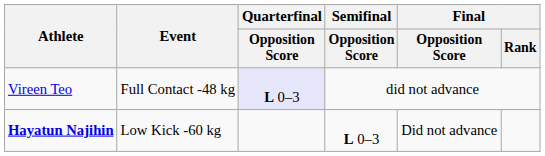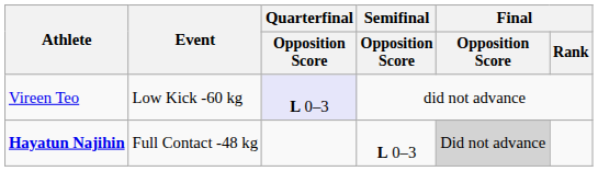Vireen Teo | Event: Full Contact -48 kg -> Low Kick -60 kg
Hayatun Najihin | Event: Low Kick -60 kg -> Full Contact -48 kg
Hayatun Najihin | Final / Opposition Score: no background -> lightgrey background
